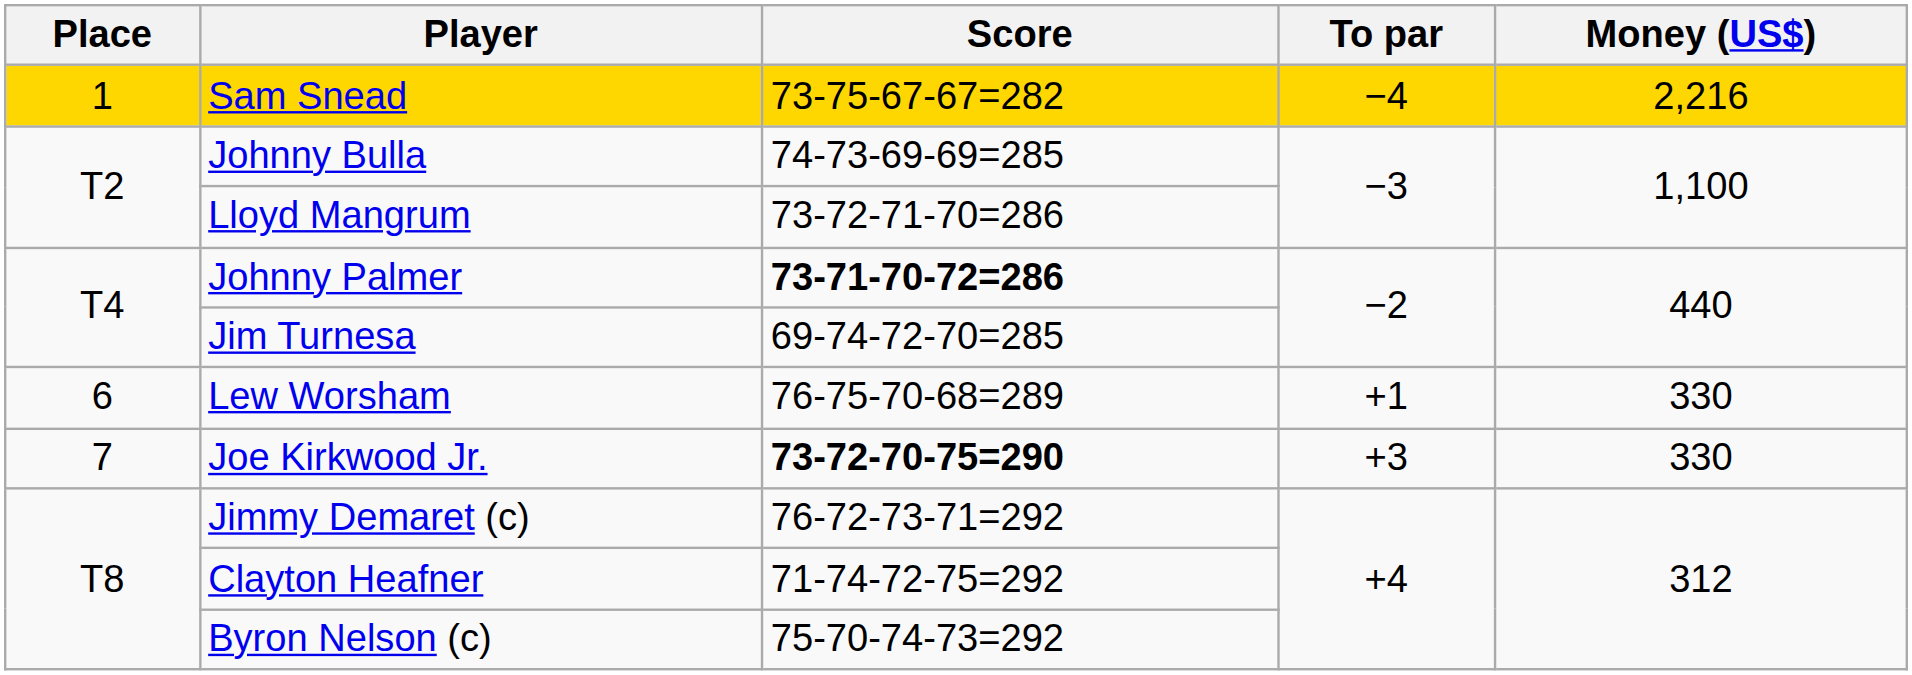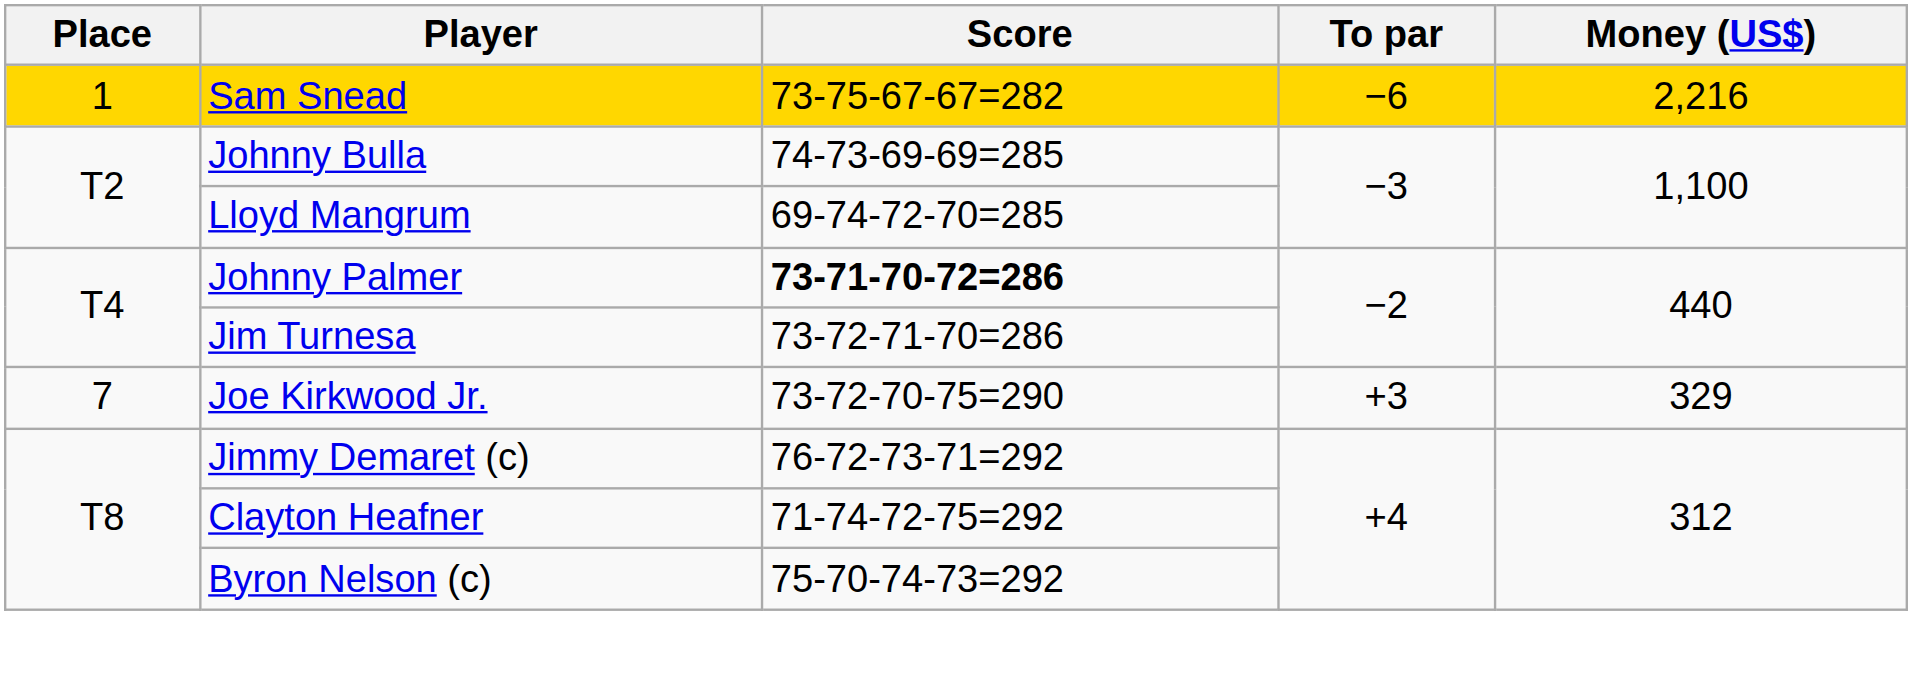Sam Snead | To par: −4 -> −6
Lloyd Mangrum | Score: 73-72-71-70=286 -> 69-74-72-70=285
Jim Turnesa | Score: 69-74-72-70=285 -> 73-72-71-70=286
- row: 6 | Lew Worsham | 76-75-70-68=289 | +1 | 330
Joe Kirkwood Jr. | Score: bold -> normal
Joe Kirkwood Jr. | Money (US$): 330 -> 329
